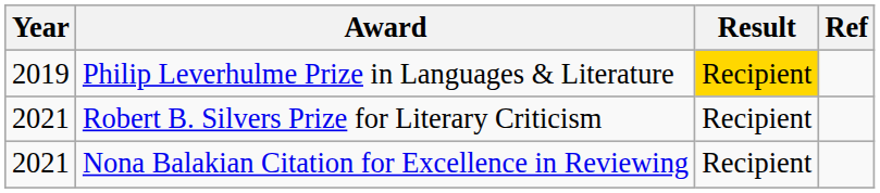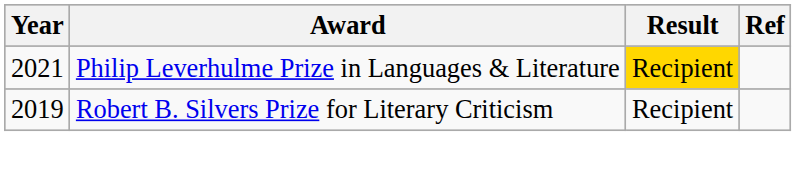Philip Leverhulme Prize in Languages & Literature | Year: 2019 -> 2021
Robert B. Silvers Prize for Literary Criticism | Year: 2021 -> 2019
- row: 2021 | Nona Balakian Citation for Excellence in Reviewing | Recipient
